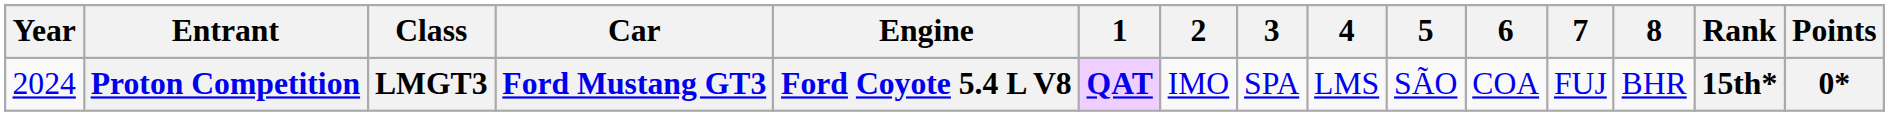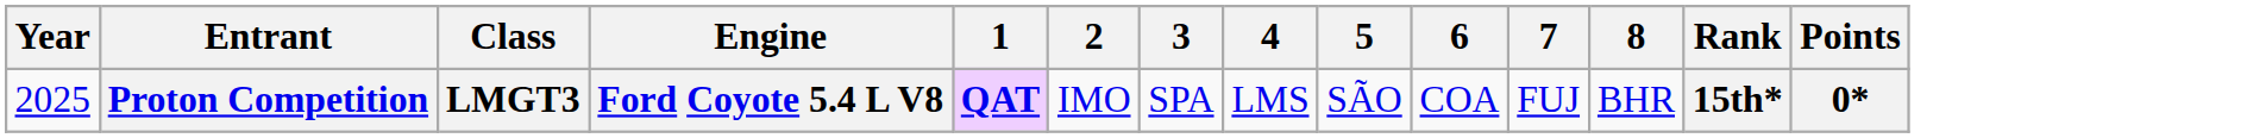- column: Car | Ford Mustang GT3
Proton Competition | Year: 2024 -> 2025
